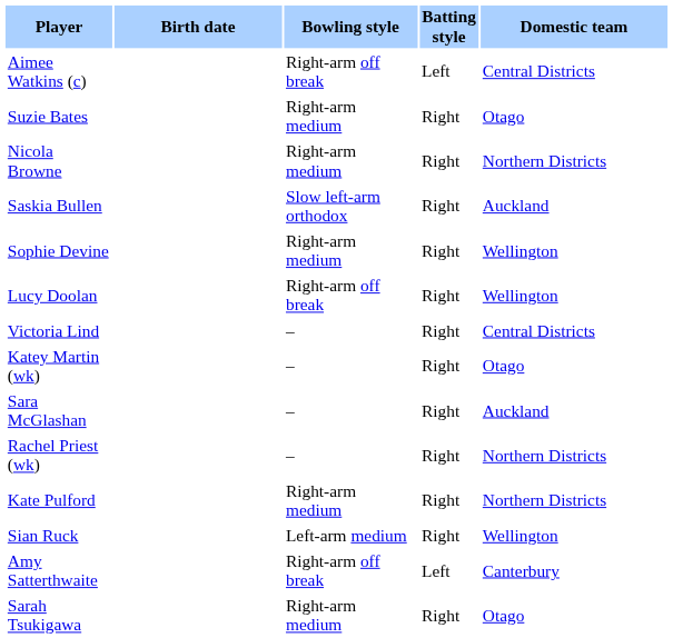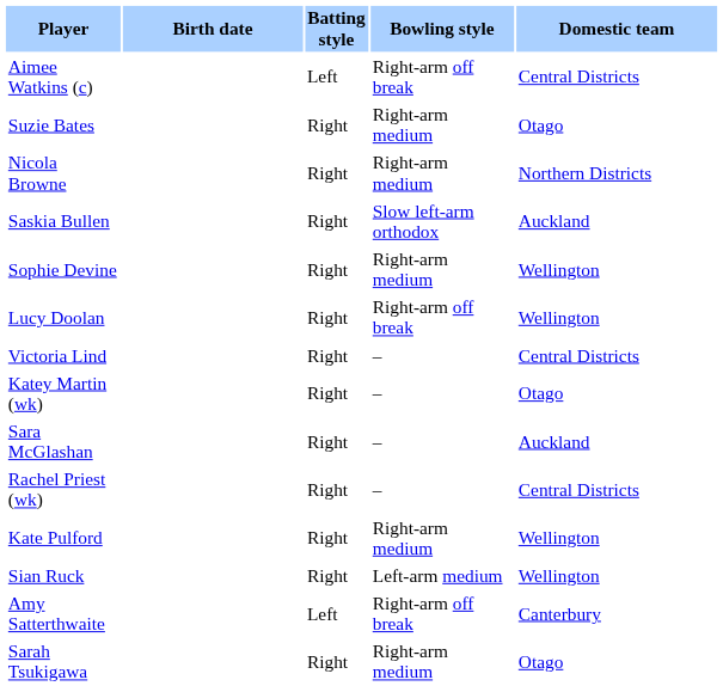columns swapped: Batting style <-> Bowling style
Rachel Priest (wk) | Domestic team: Northern Districts -> Central Districts
Kate Pulford | Domestic team: Northern Districts -> Wellington
